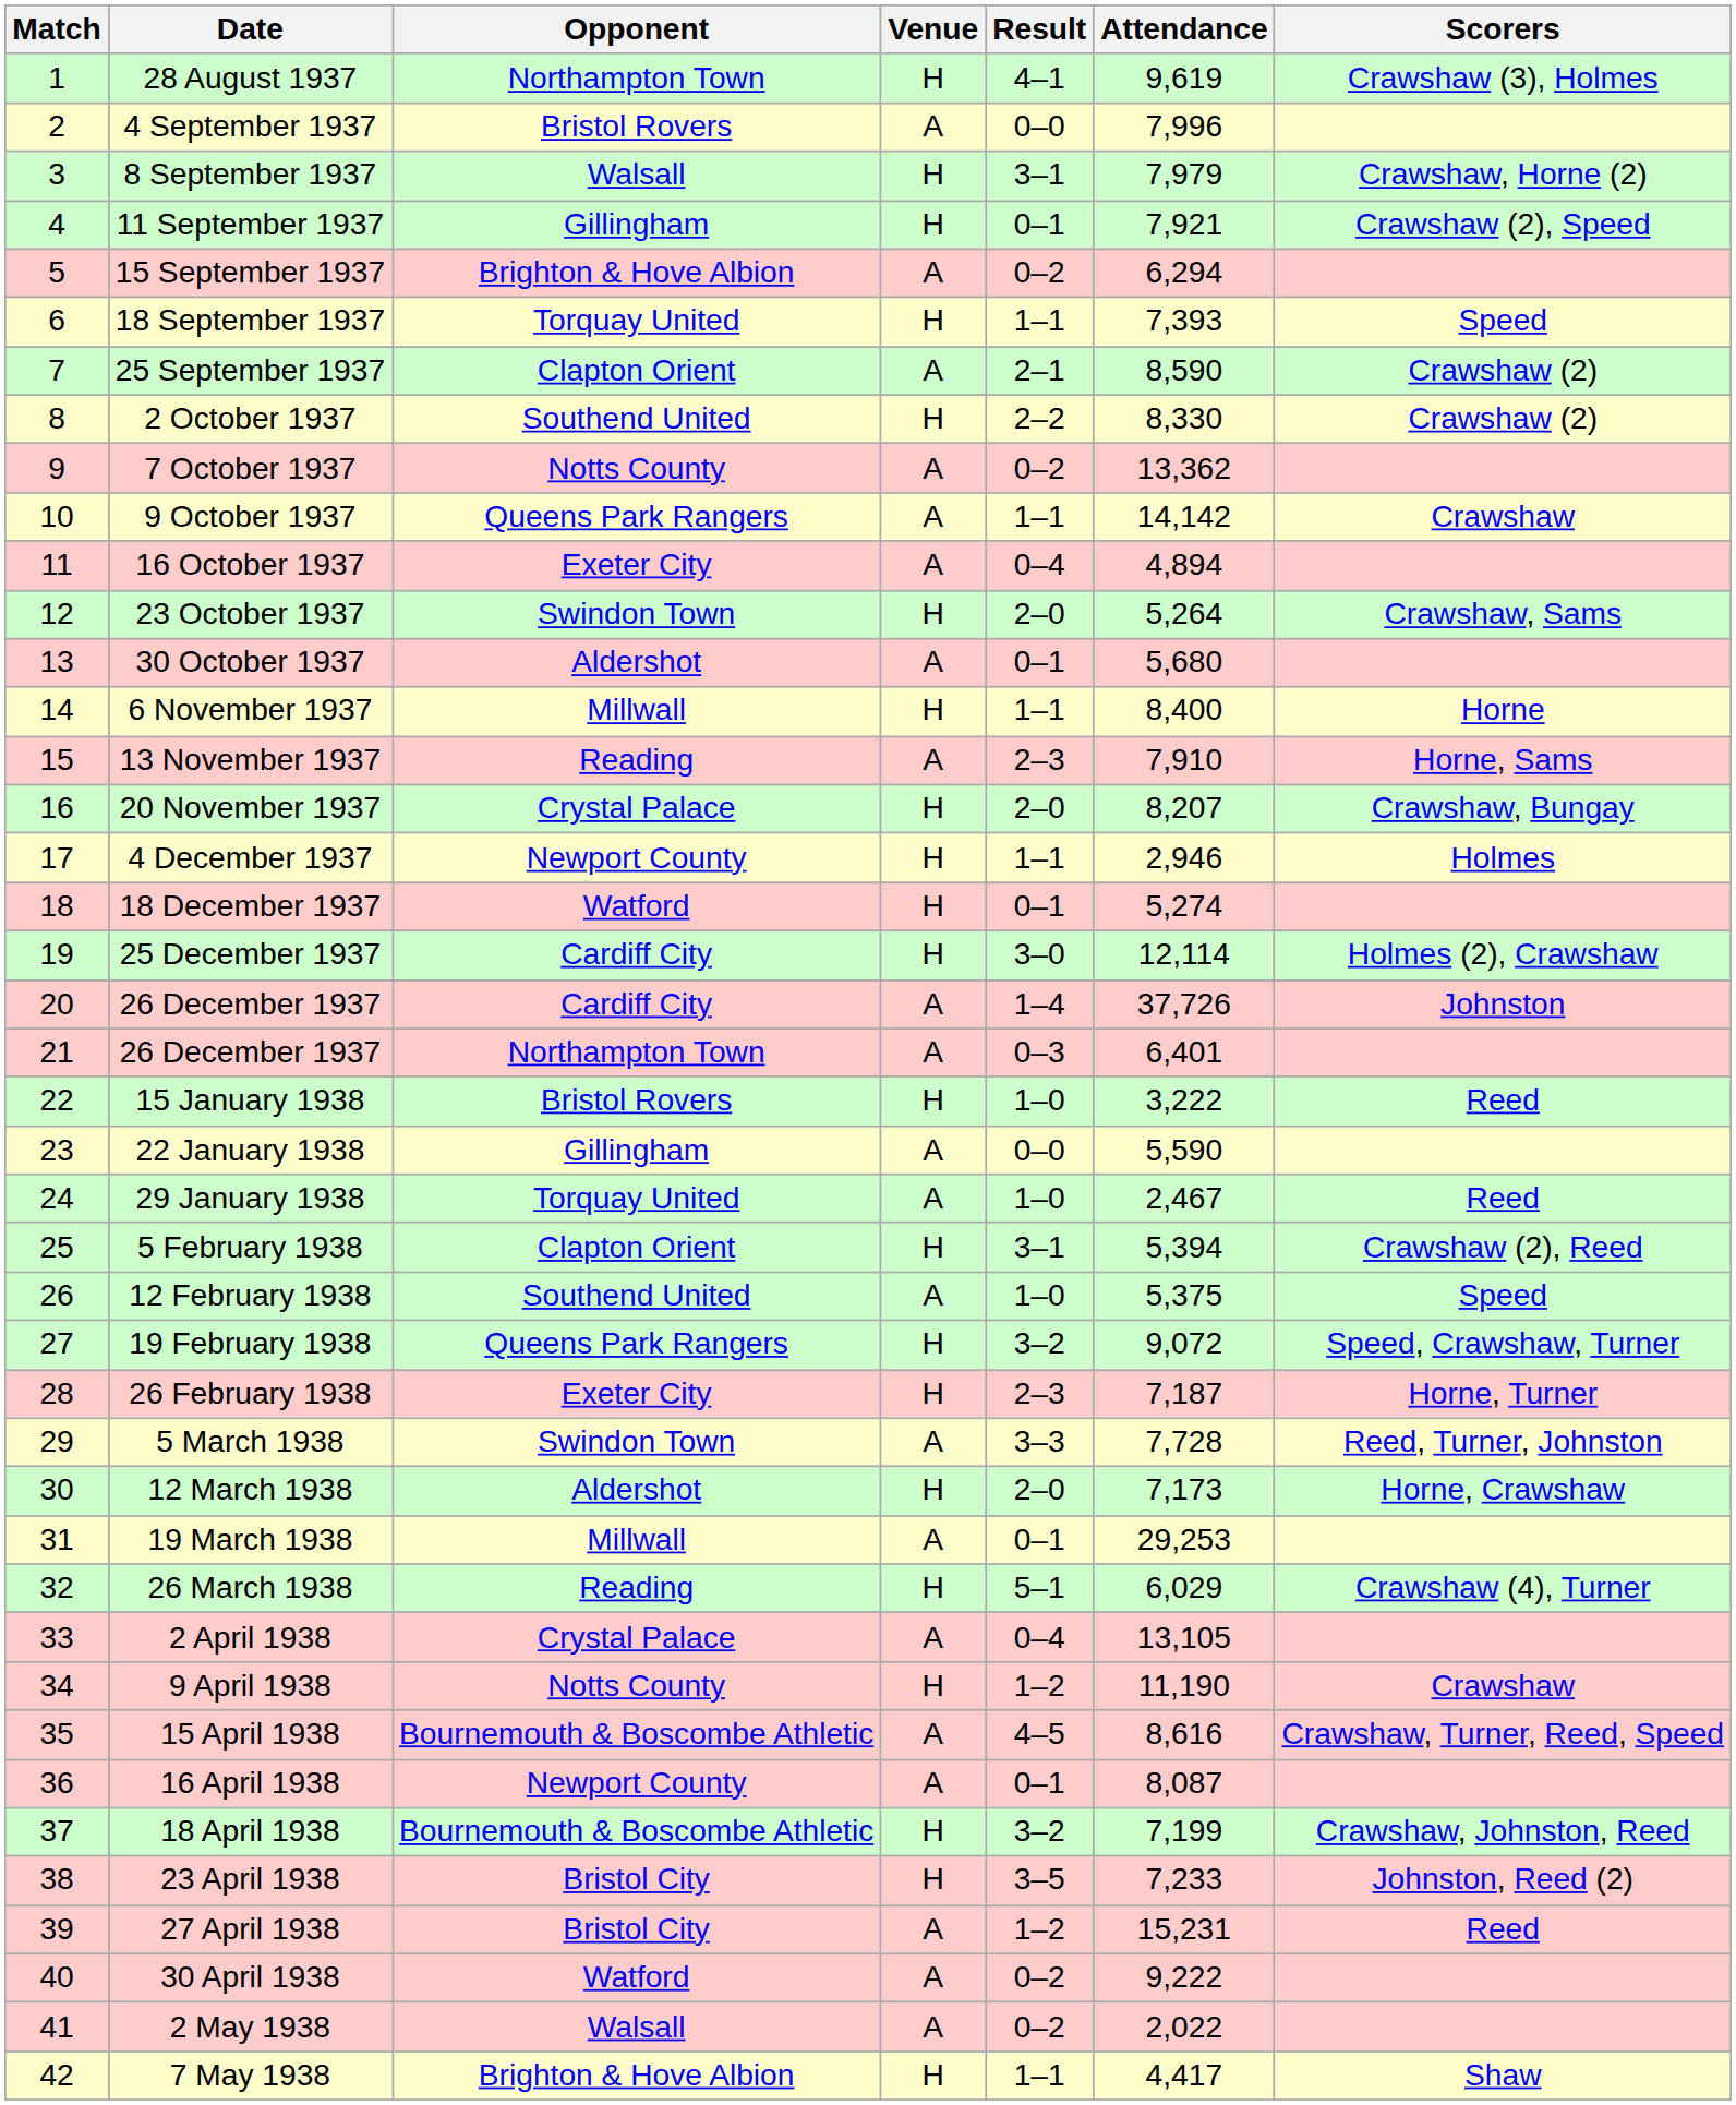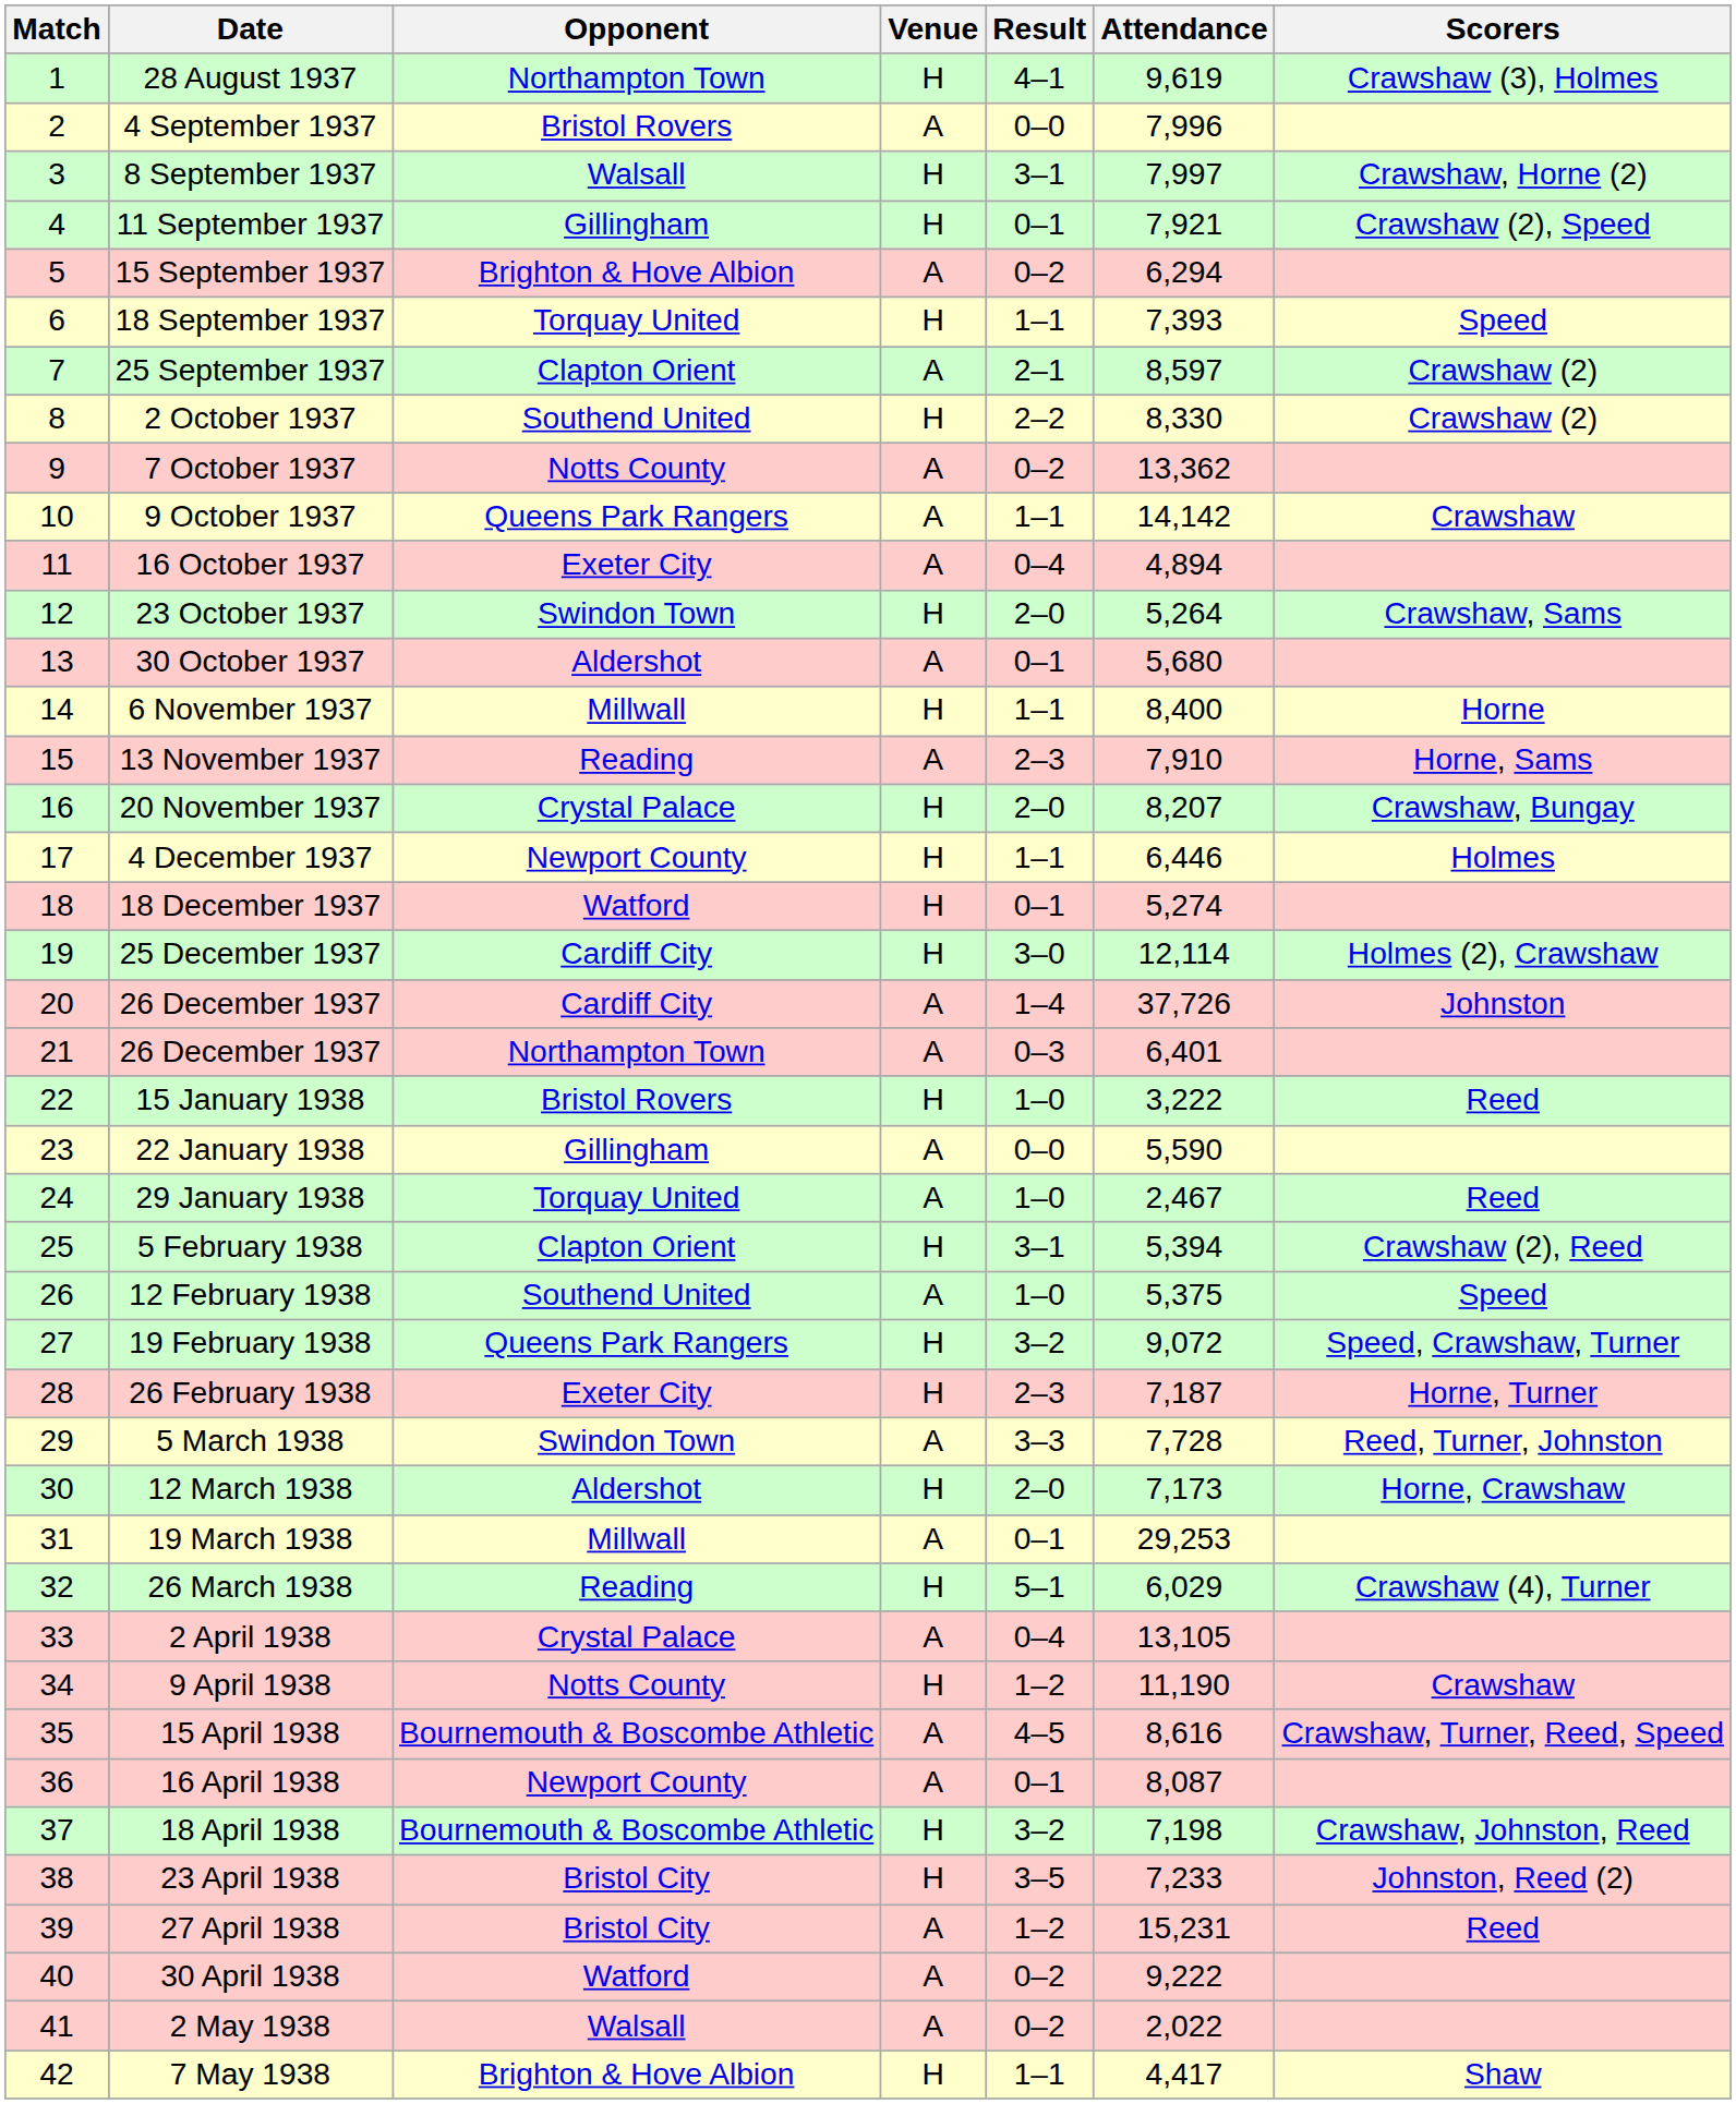8 September 1937 | Attendance: 7,979 -> 7,997
25 September 1937 | Attendance: 8,590 -> 8,597
4 December 1937 | Attendance: 2,946 -> 6,446
18 April 1938 | Attendance: 7,199 -> 7,198
